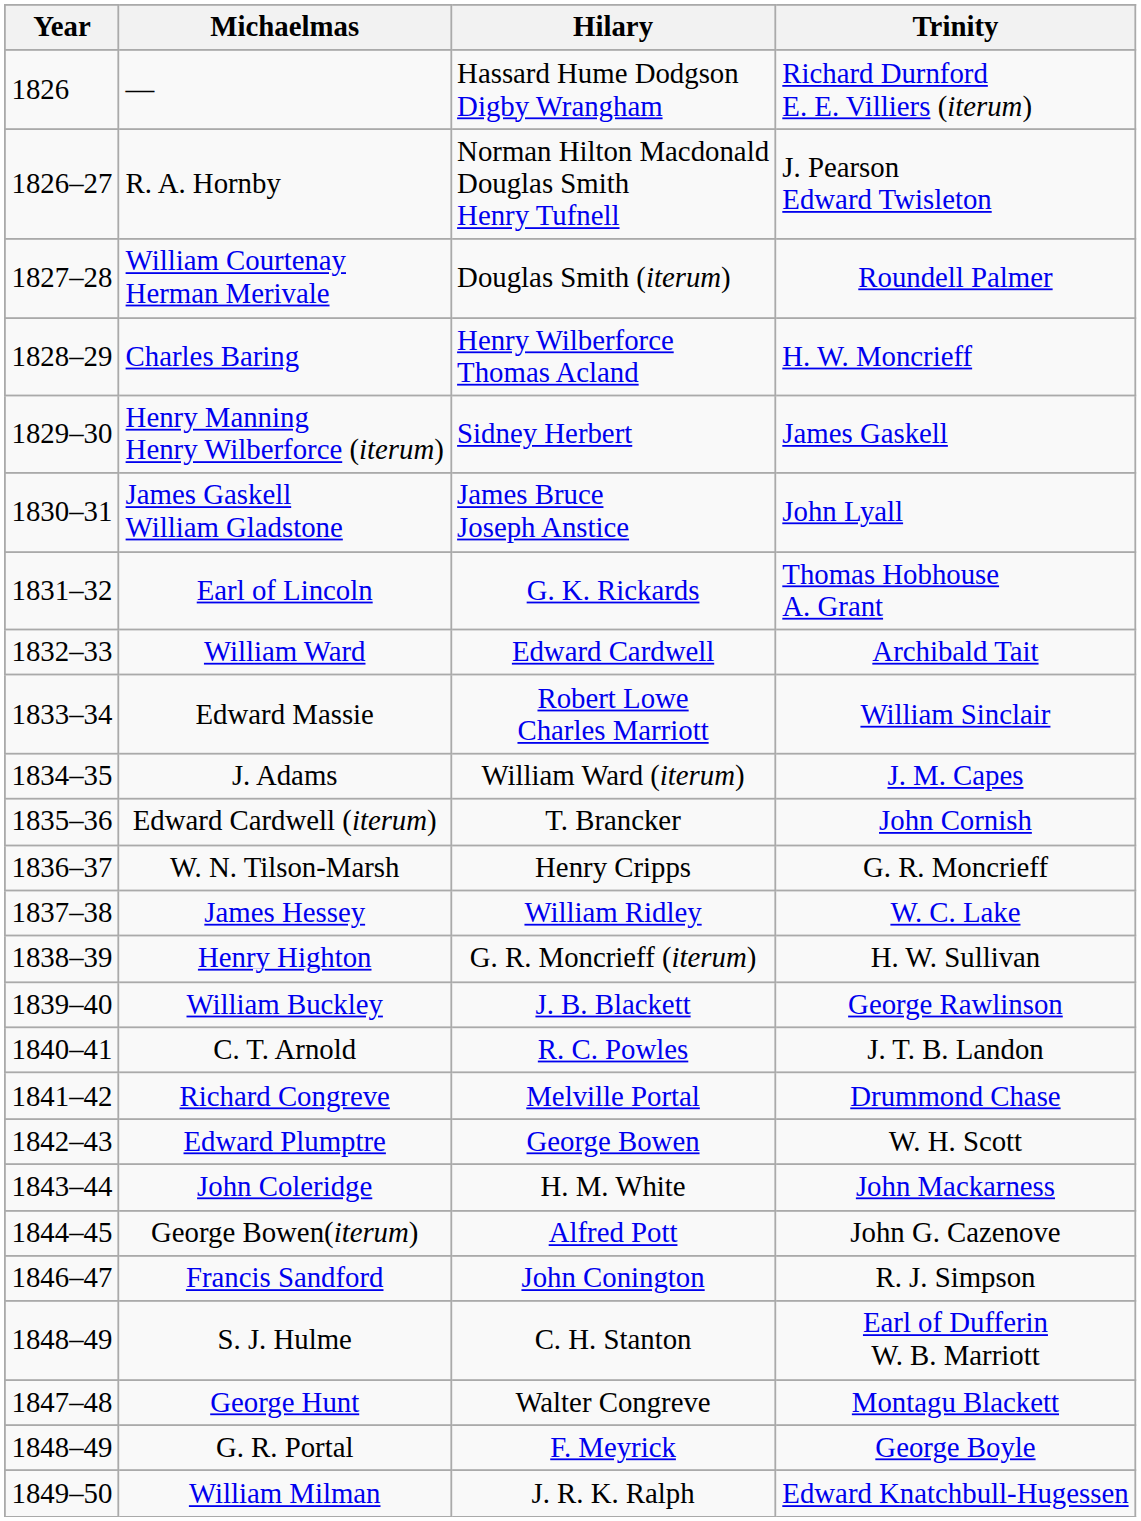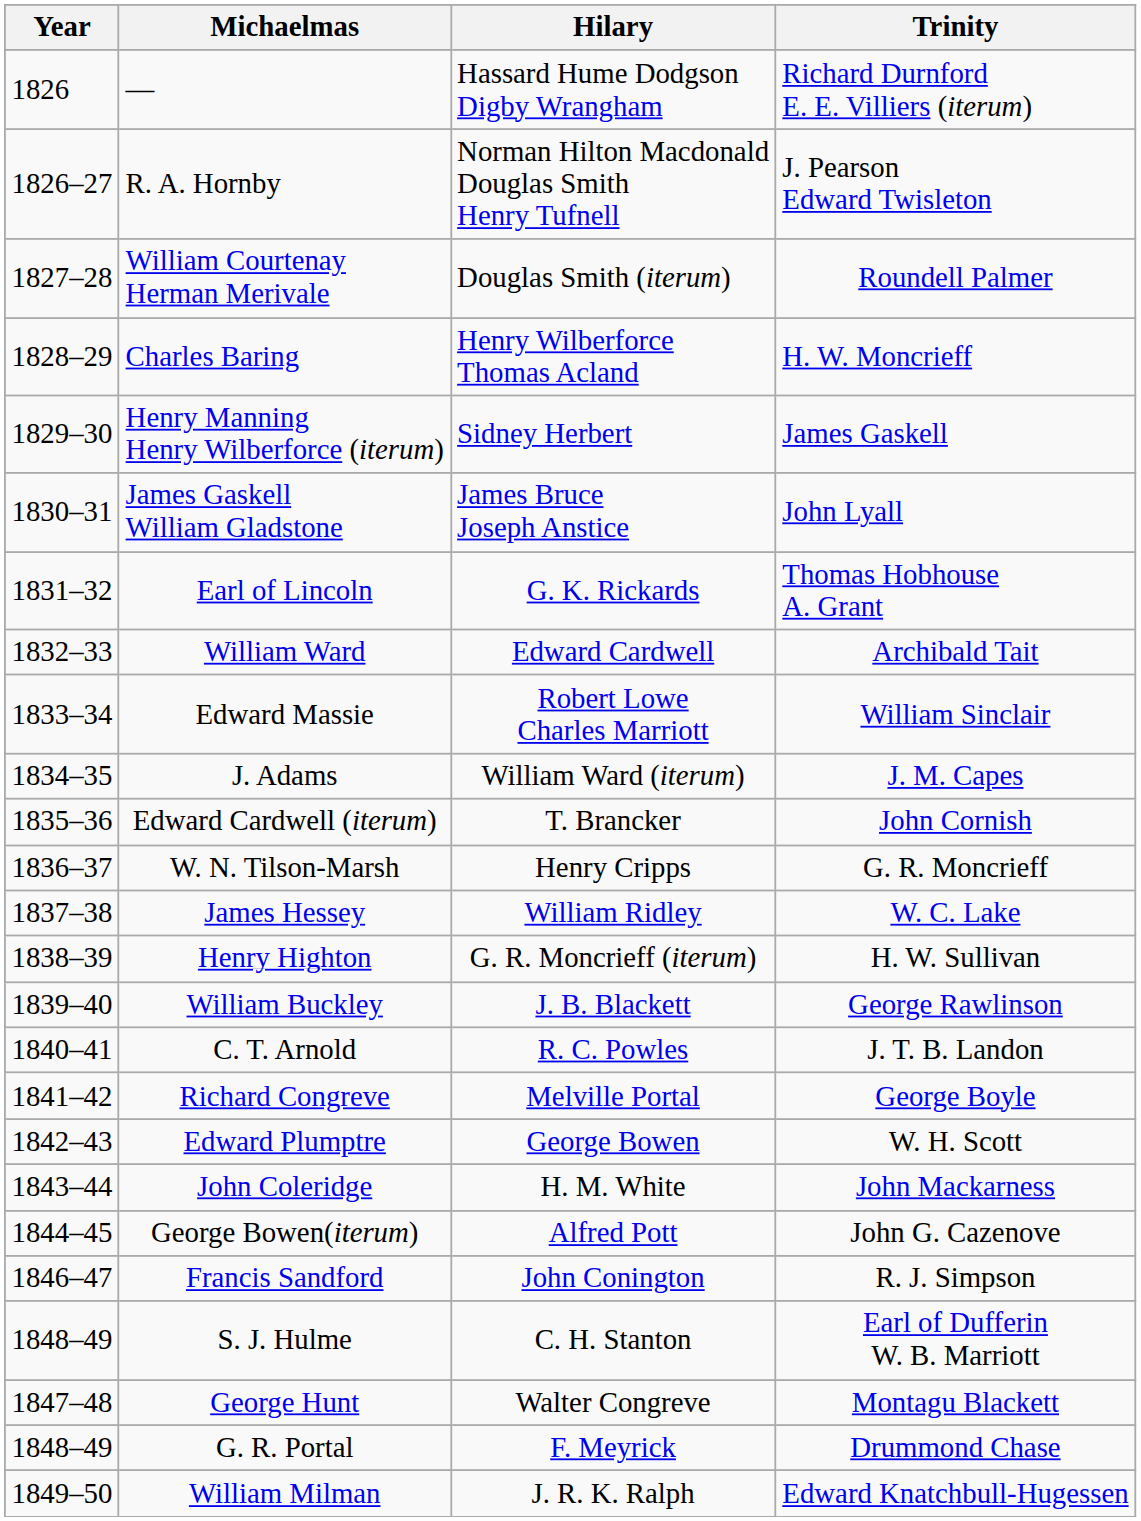Richard Congreve | Trinity: Drummond Chase -> George Boyle
G. R. Portal | Trinity: George Boyle -> Drummond Chase
